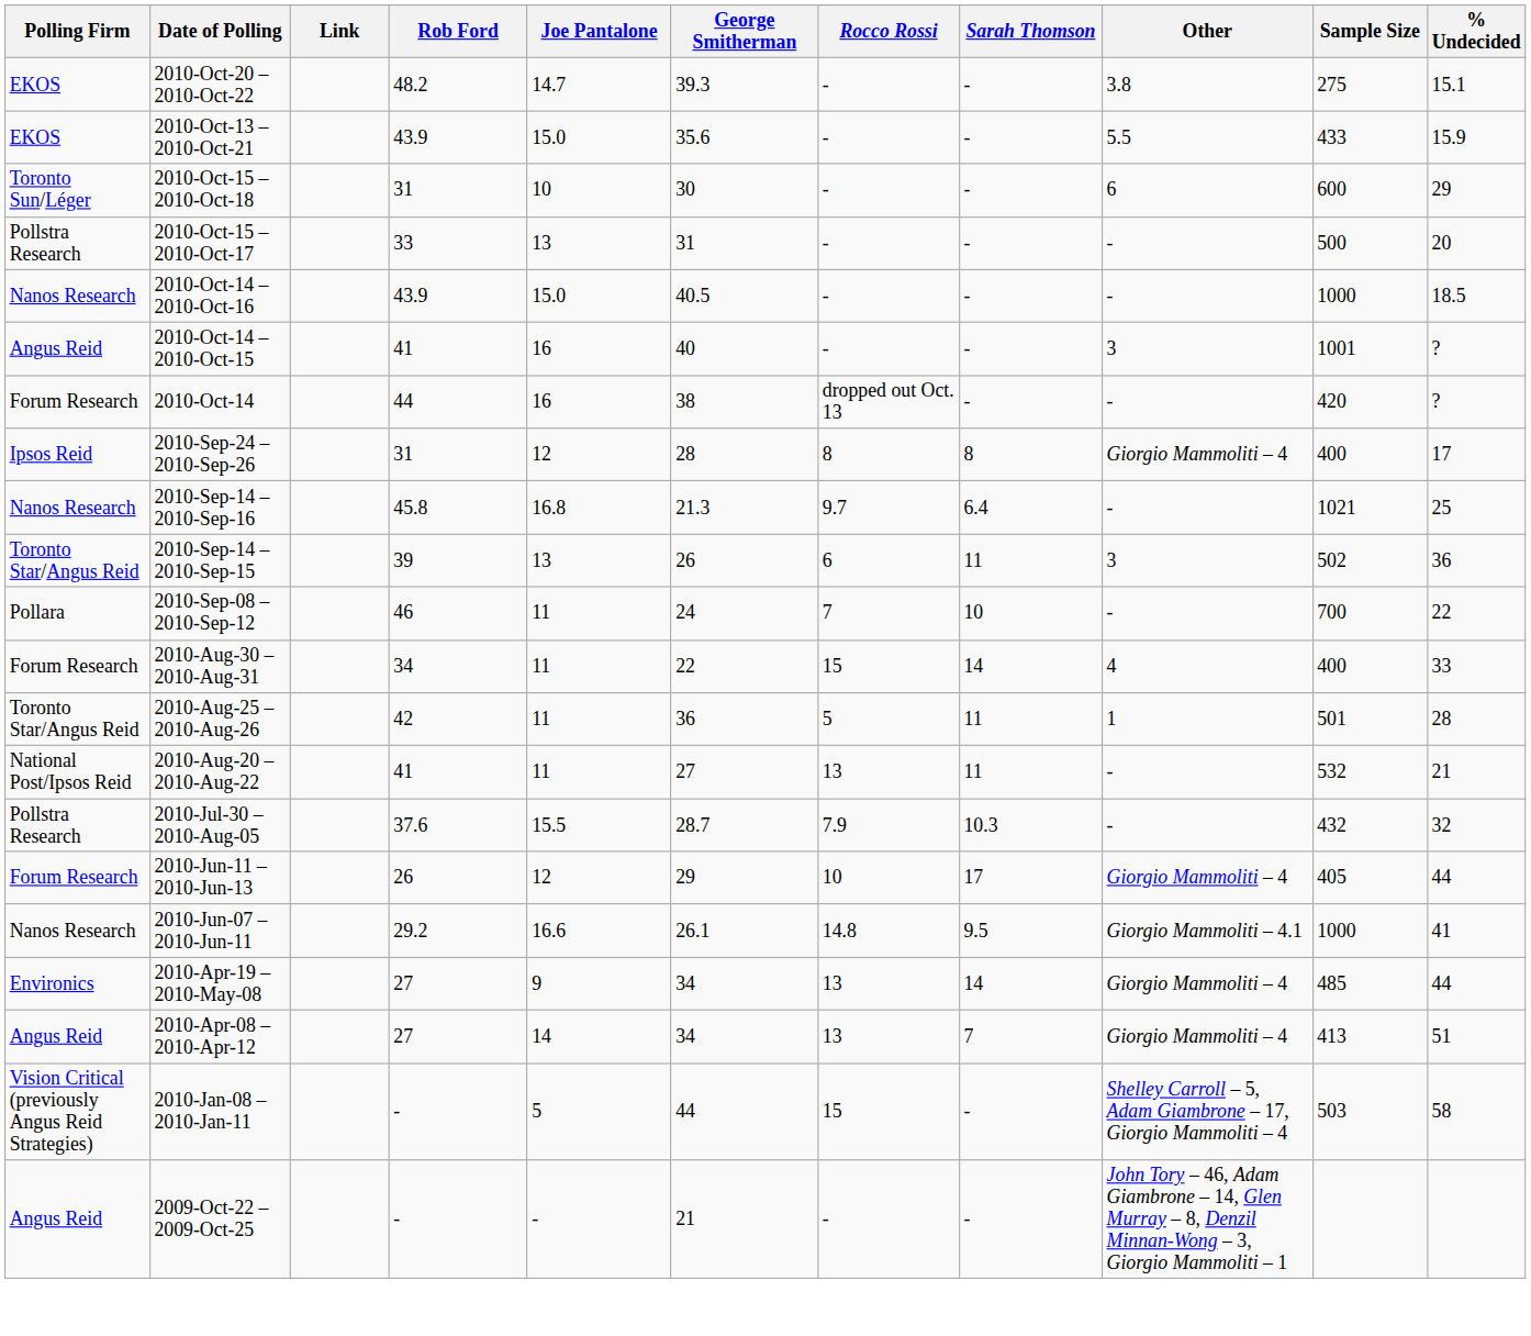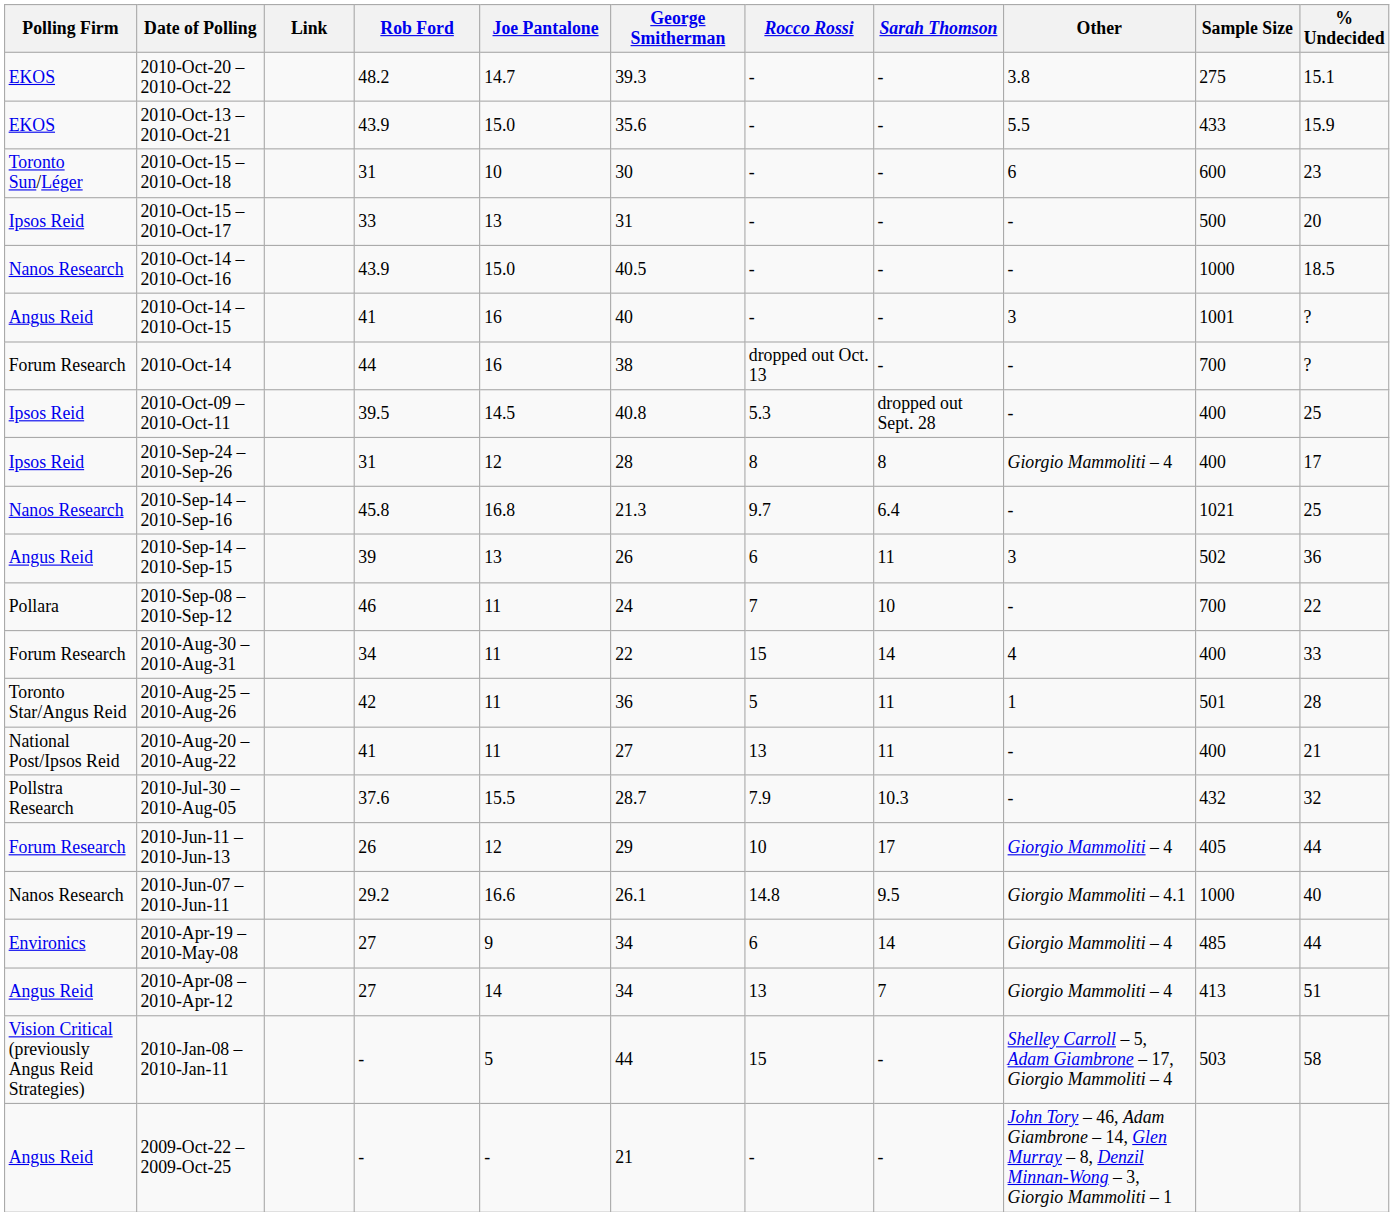2010-Oct-15 – 2010-Oct-18 | % Undecided: 29 -> 23
2010-Oct-15 – 2010-Oct-17 | Polling Firm: Pollstra Research -> Ipsos Reid
2010-Oct-14 | Sample Size: 420 -> 700
+ row: Ipsos Reid | 2010-Oct-09 – 2010-Oct-11 | 39.5 | 14.5 | 40.8 | 5.3 | dropped out Sept. 28 | - | 400 | 25
2010-Sep-14 – 2010-Sep-15 | Polling Firm: Toronto Star/Angus Reid -> Angus Reid
2010-Aug-20 – 2010-Aug-22 | Sample Size: 532 -> 400
2010-Jun-07 – 2010-Jun-11 | % Undecided: 41 -> 40
2010-Apr-19 – 2010-May-08 | Rocco Rossi: 13 -> 6
